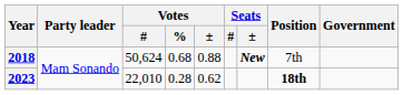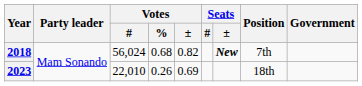2018 | Votes / #: 50,624 -> 56,024
2018 | Votes / ±: 0.88 -> 0.82
2023 | Votes / %: 0.28 -> 0.26
2023 | Votes / ±: 0.62 -> 0.69
2023 | Position: bold -> normal
